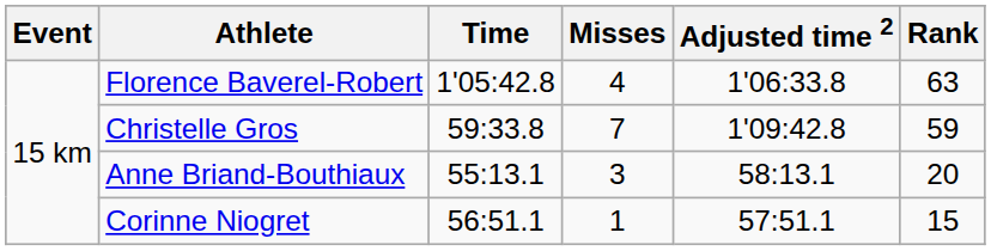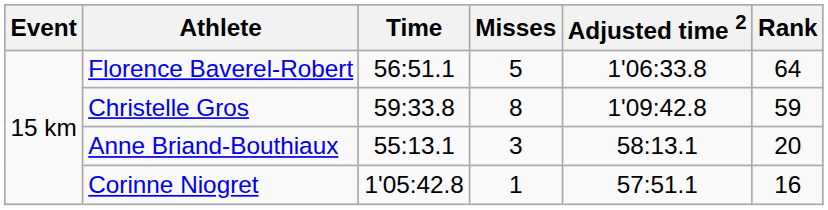Florence Baverel-Robert | Time: 1'05:42.8 -> 56:51.1
Florence Baverel-Robert | Misses: 4 -> 5
Florence Baverel-Robert | Rank: 63 -> 64
Christelle Gros | Misses: 7 -> 8
Corinne Niogret | Time: 56:51.1 -> 1'05:42.8
Corinne Niogret | Rank: 15 -> 16
